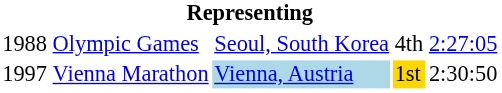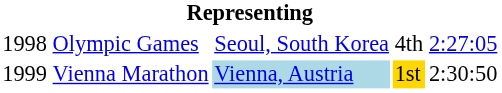Olympic Games | column 1: 1988 -> 1998
Vienna Marathon | column 1: 1997 -> 1999
